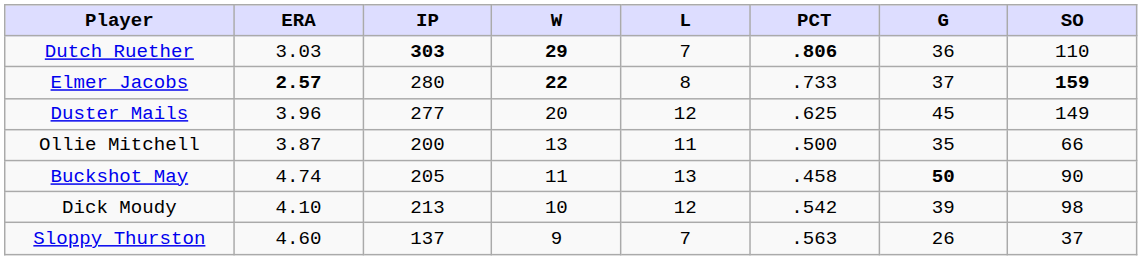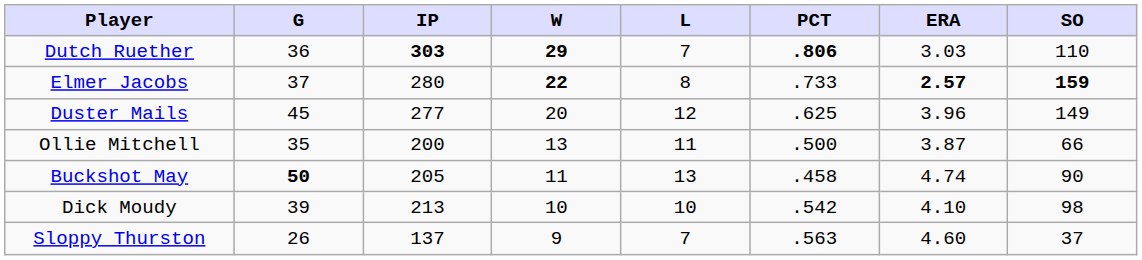columns swapped: G <-> ERA
Dick Moudy | L: 12 -> 10
